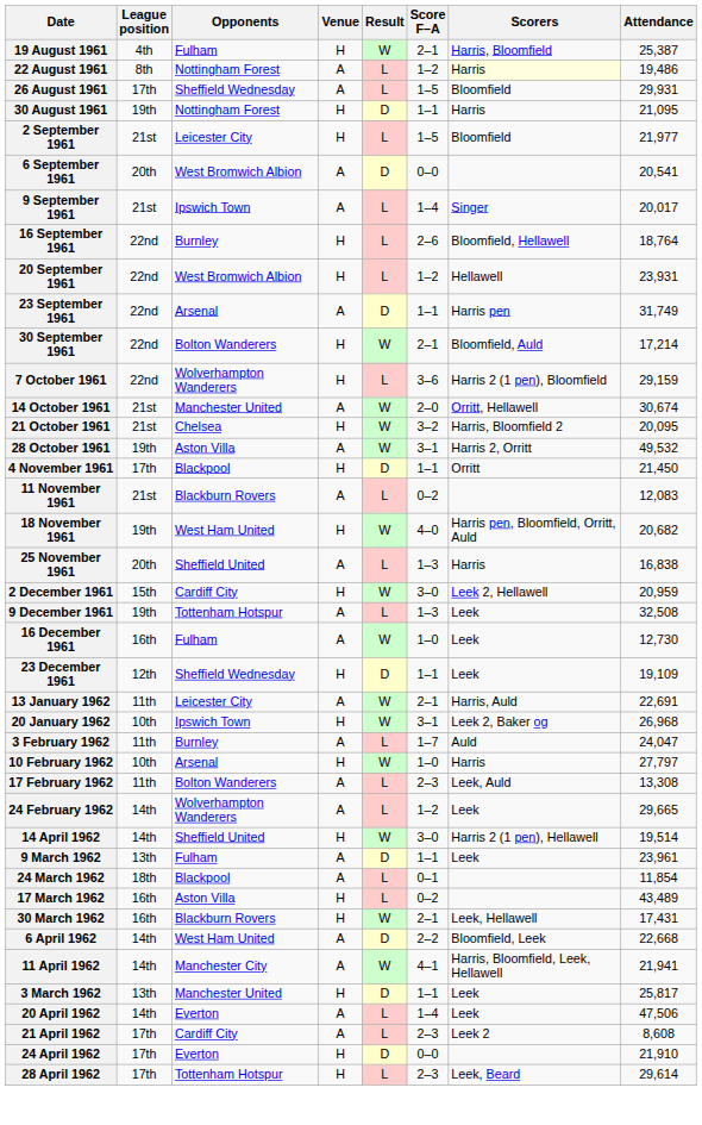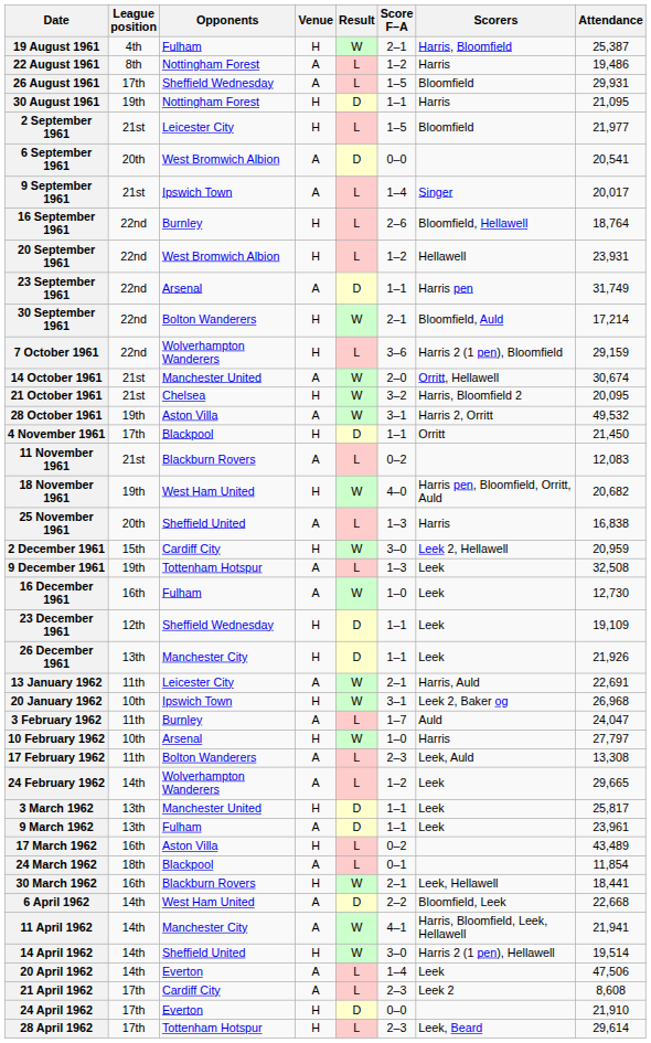22 August 1961 | Scorers: lightyellow background -> no background
+ row: 26 December 1961 | 13th | Manchester City | H | D | 1–1 | Leek | 21,926
rows swapped: 3 March 1962 <-> 14 April 1962
rows swapped: 17 March 1962 <-> 24 March 1962
30 March 1962 | Attendance: 17,431 -> 18,441
